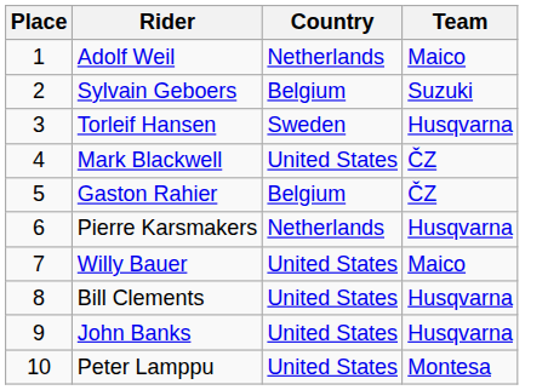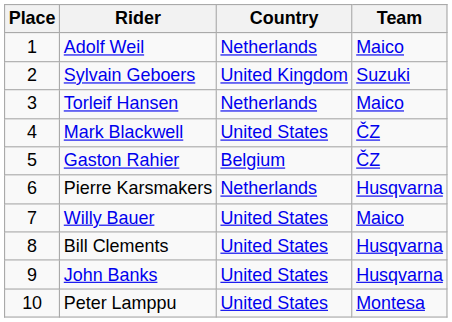Sylvain Geboers | Country: Belgium -> United Kingdom
Torleif Hansen | Country: Sweden -> Netherlands
Torleif Hansen | Team: Husqvarna -> Maico
